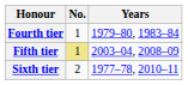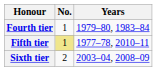Fifth tier | Years: 2003–04, 2008–09 -> 1977–78, 2010–11
Sixth tier | Years: 1977–78, 2010–11 -> 2003–04, 2008–09
